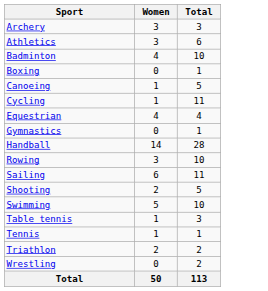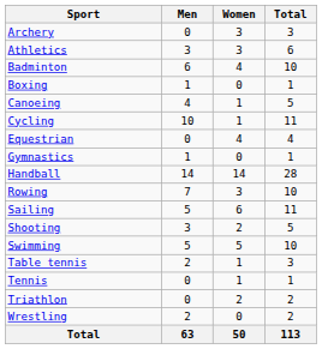+ column: Men | 0 | 3 | 6 | 1 | 4 | 10 | 0 | 1 | 14 | 7 | 5 | 3 | 5 | 2 | 0 | 0 | 2 | 63
